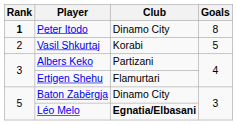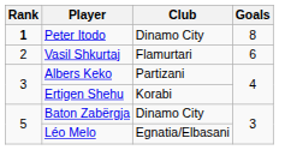Vasil Shkurtaj | Club: Korabi -> Flamurtari
Vasil Shkurtaj | Goals: 5 -> 6
Ertigen Shehu | Club: Flamurtari -> Korabi
Léo Melo | Club: bold -> normal
